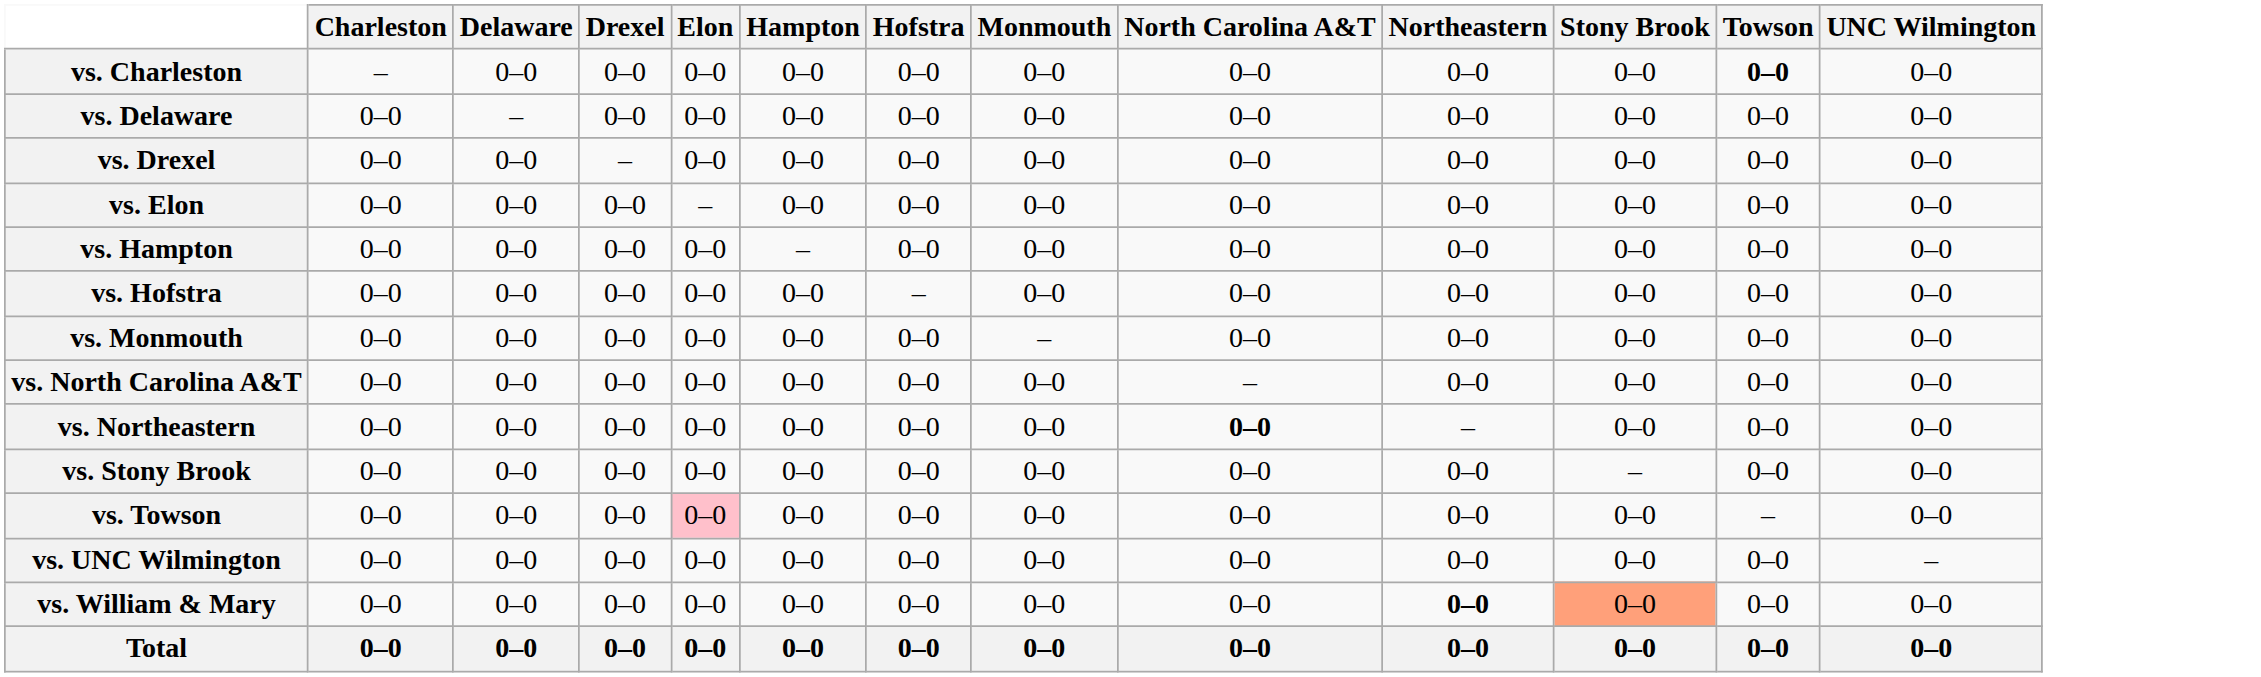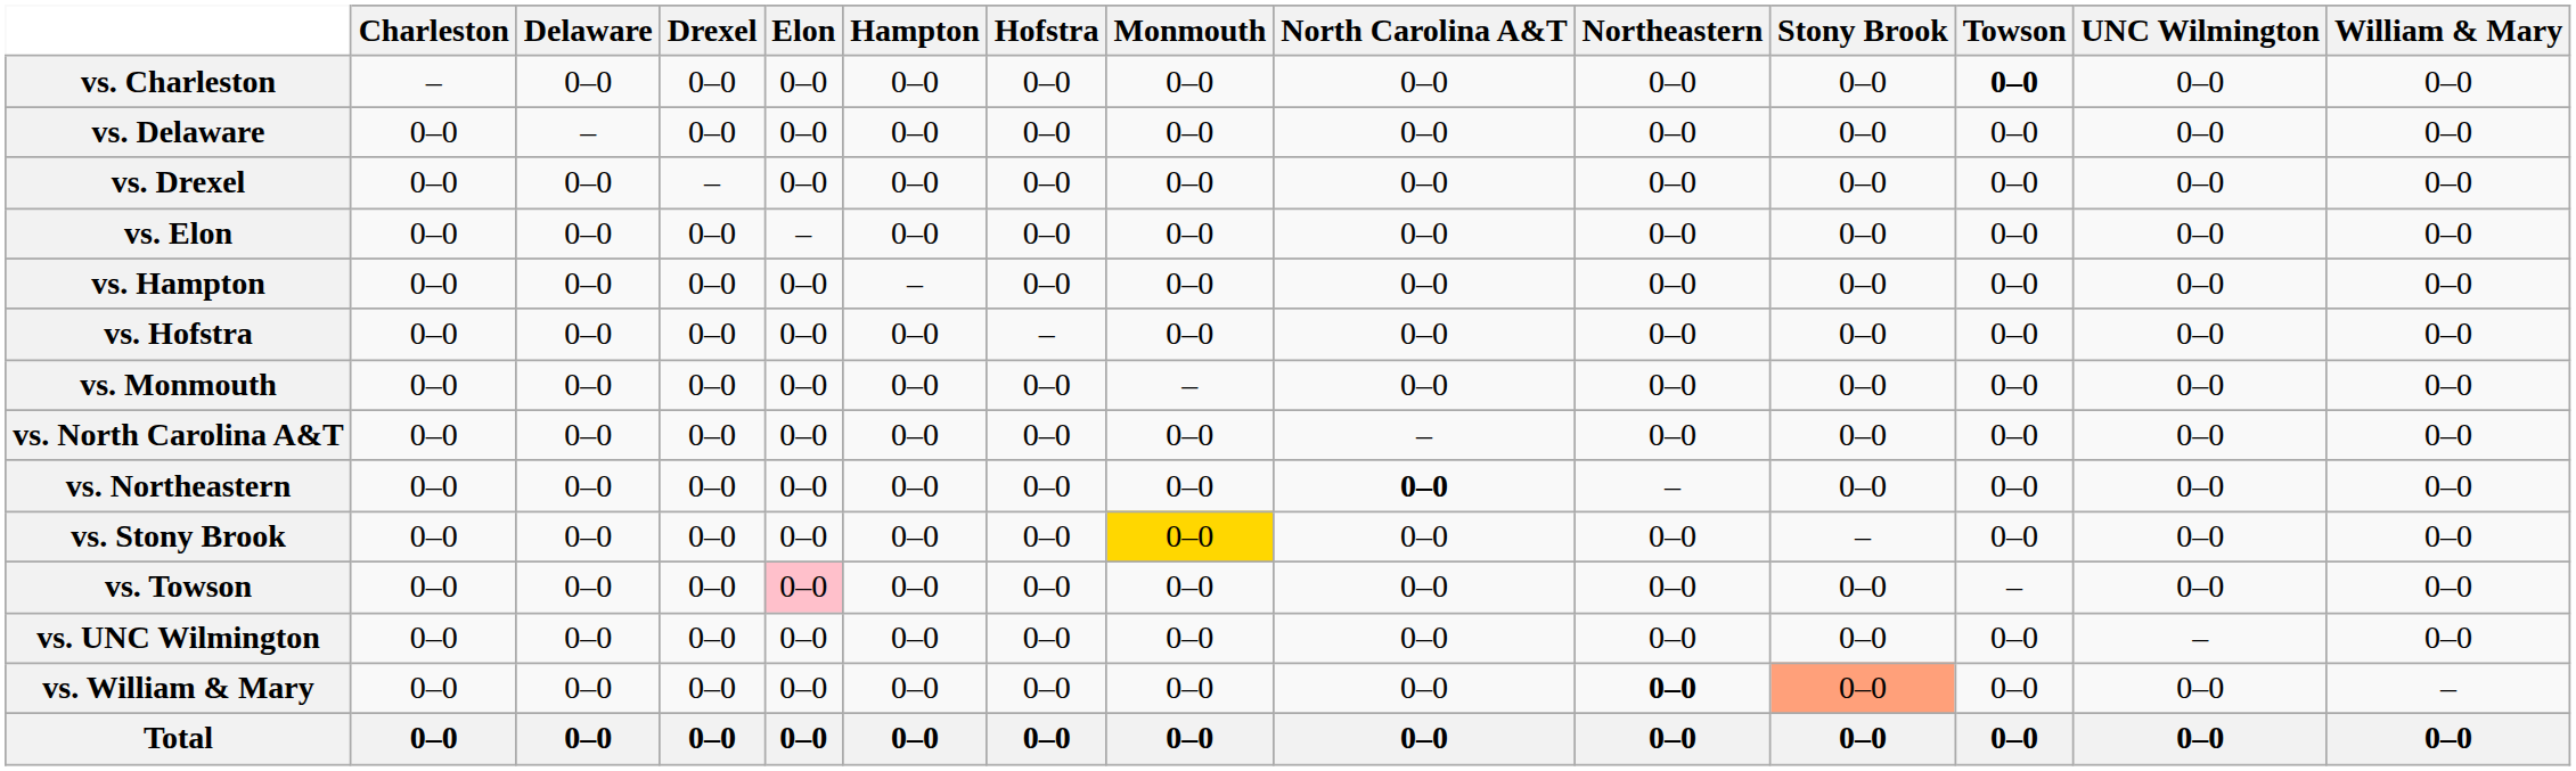+ column: William & Mary | 0–0 | 0–0 | 0–0 | 0–0 | 0–0 | 0–0 | 0–0 | 0–0 | 0–0 | 0–0 | 0–0 | 0–0 | – | 0–0
vs. Stony Brook | Monmouth: no background -> gold background
